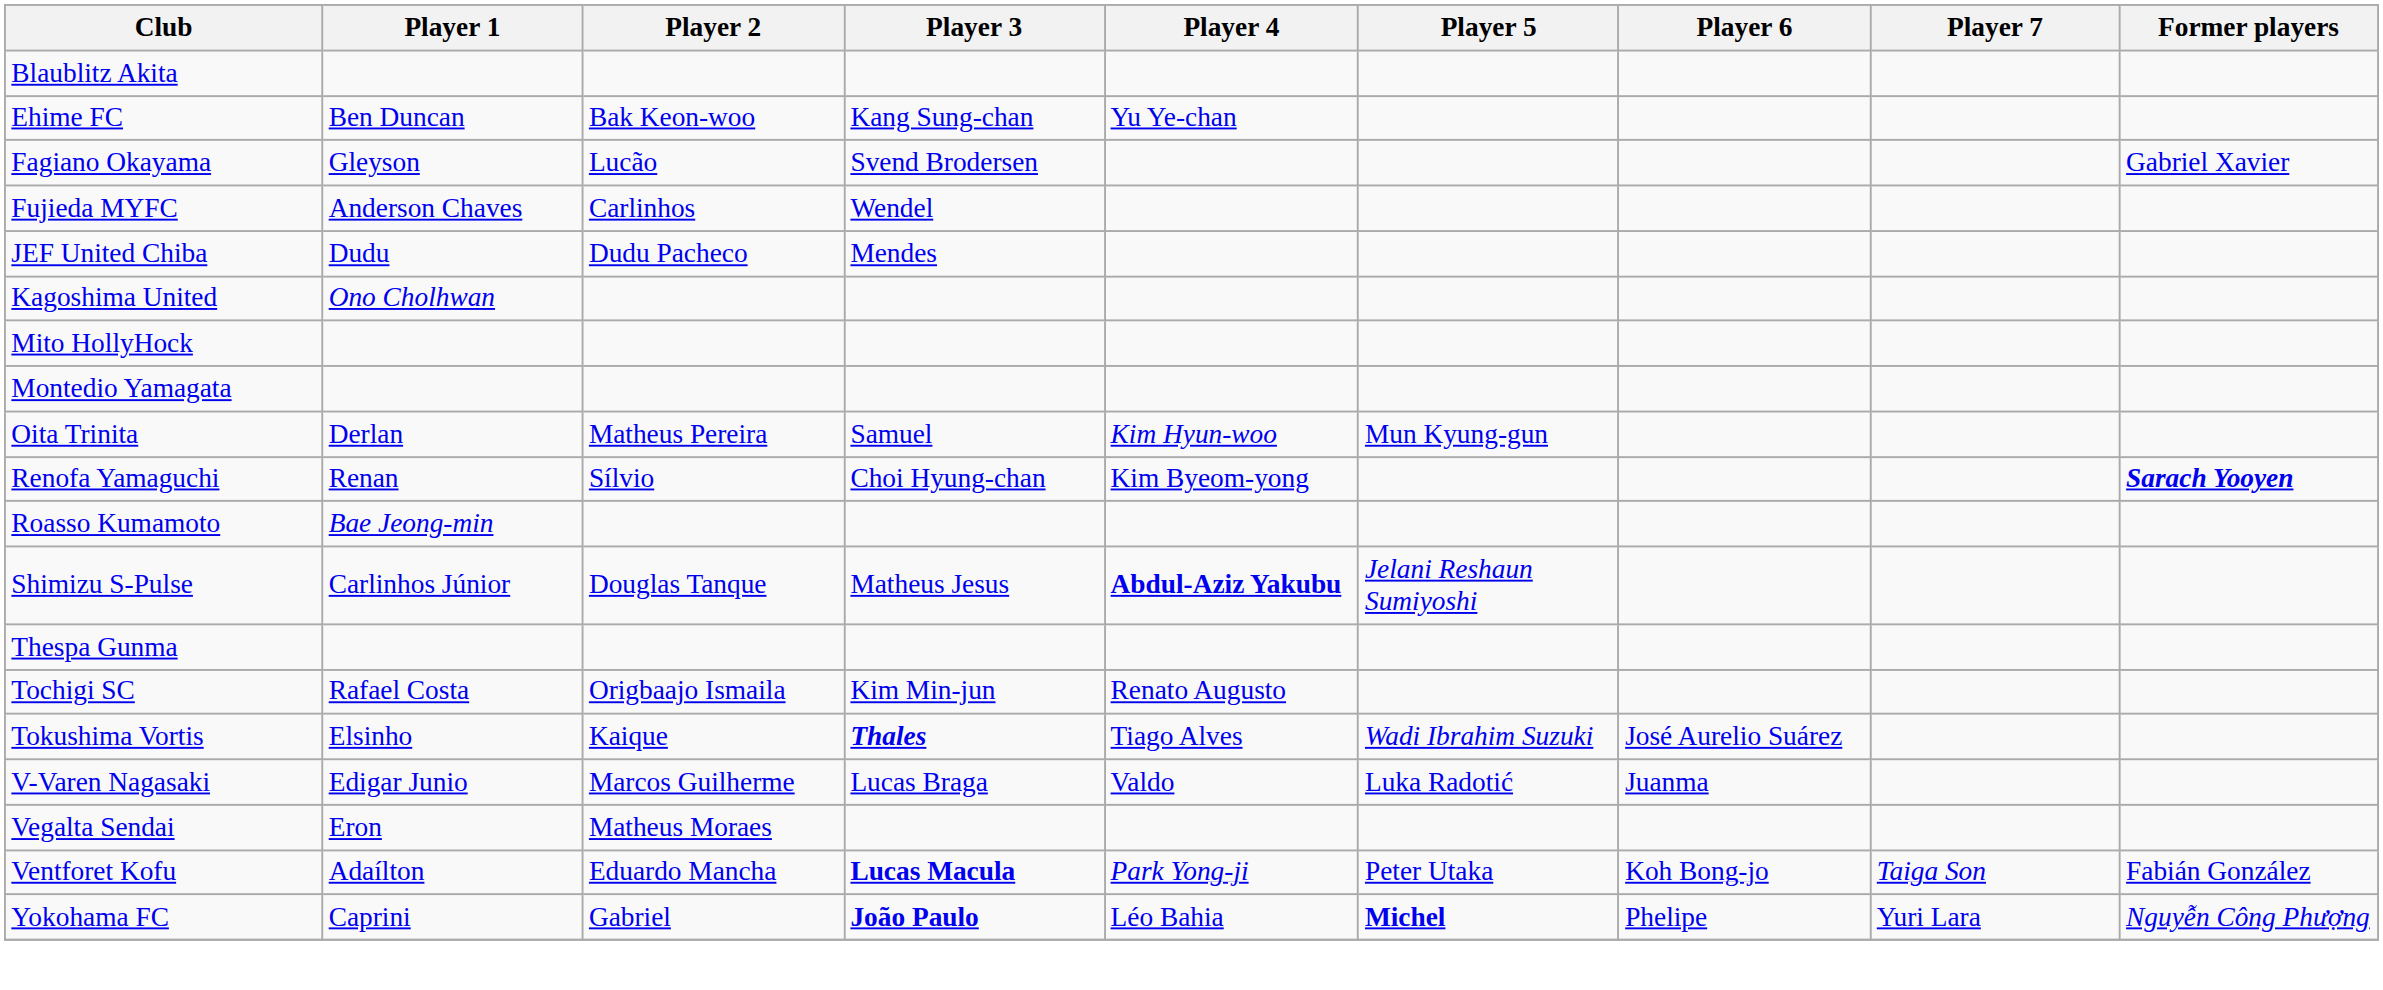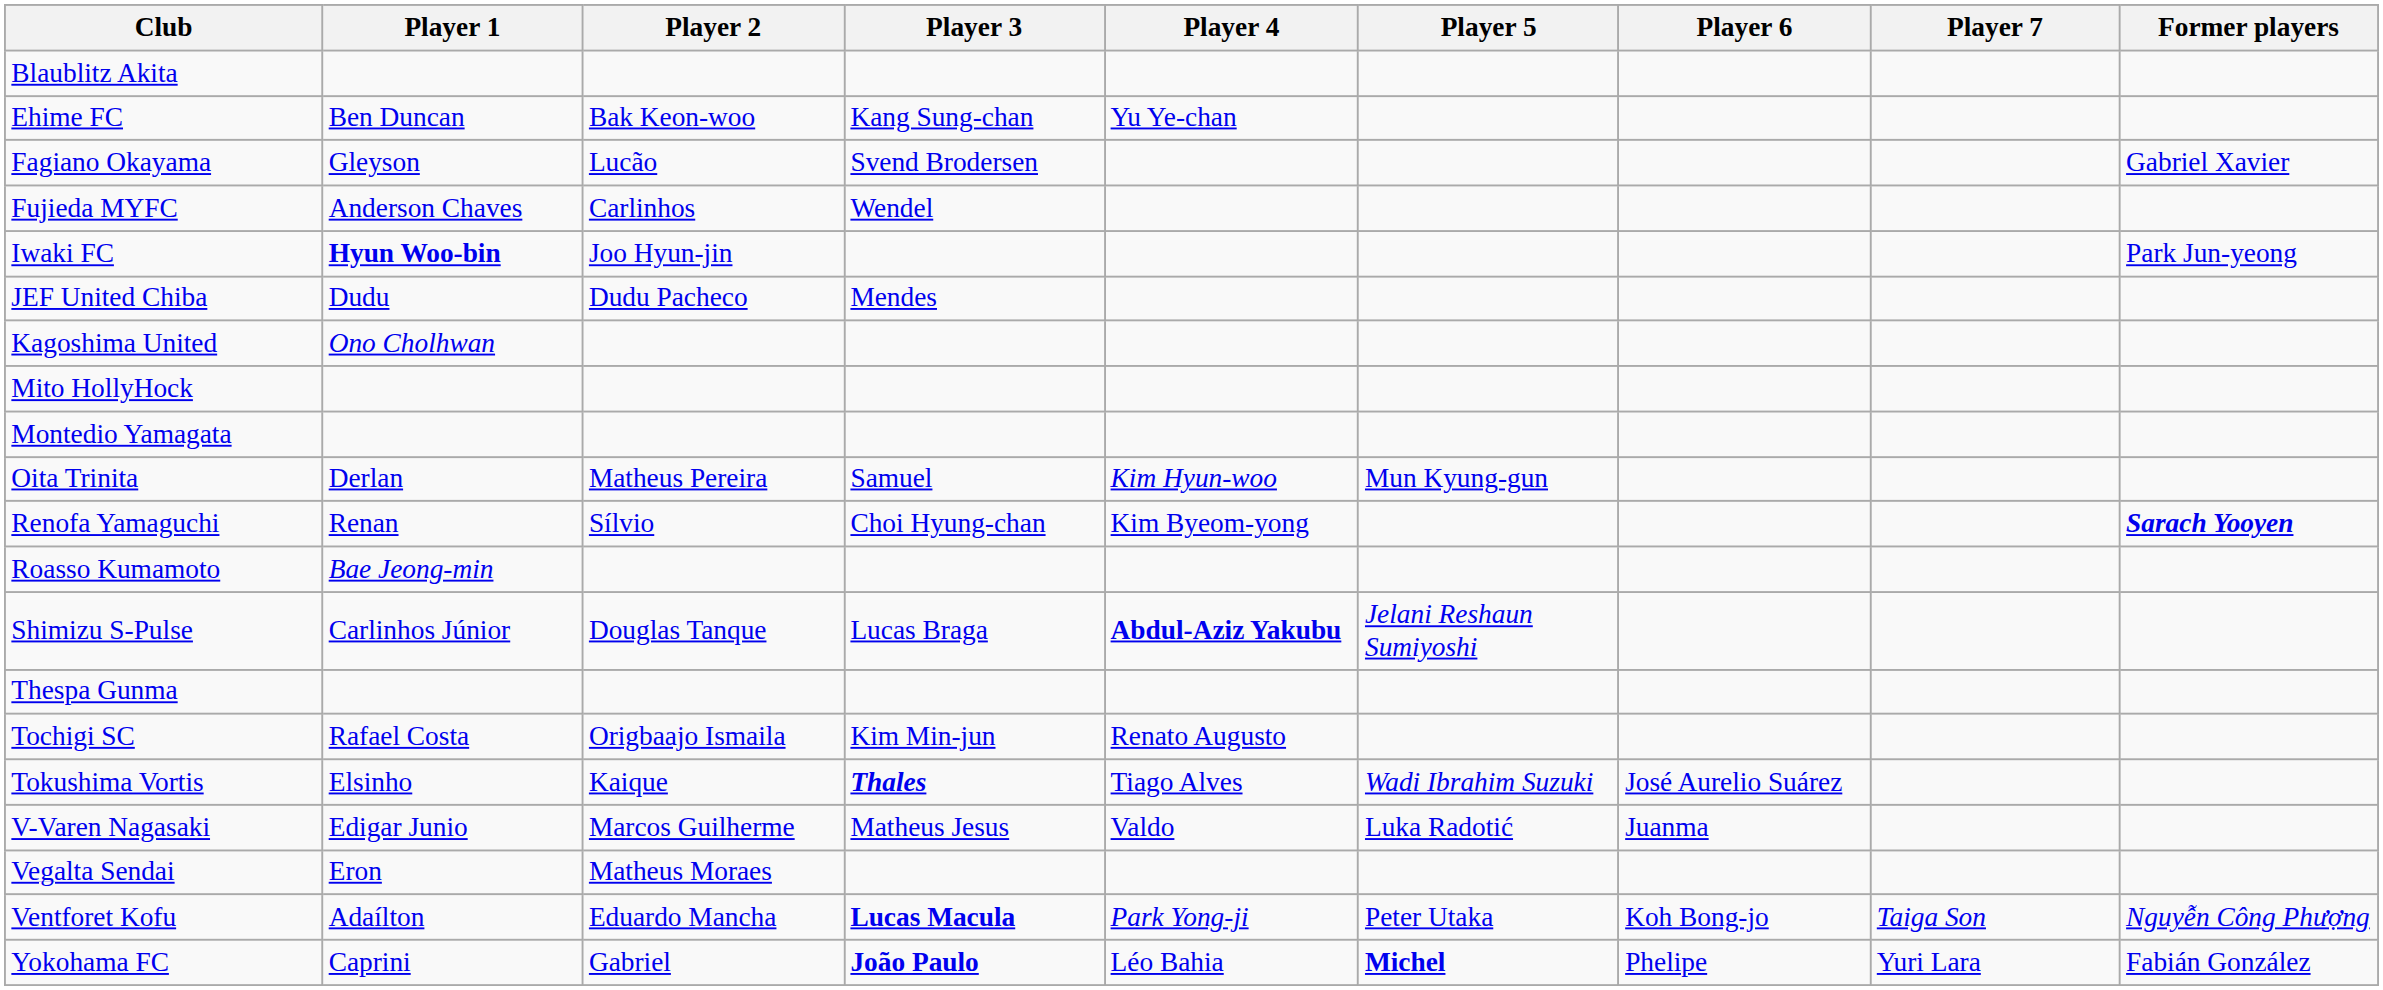+ row: Iwaki FC | Hyun Woo-bin | Joo Hyun-jin | Park Jun-yeong
Shimizu S-Pulse | Player 3: Matheus Jesus -> Lucas Braga
V-Varen Nagasaki | Player 3: Lucas Braga -> Matheus Jesus
Ventforet Kofu | Former players: Fabián González -> Nguyễn Công Phượng
Yokohama FC | Former players: Nguyễn Công Phượng -> Fabián González
